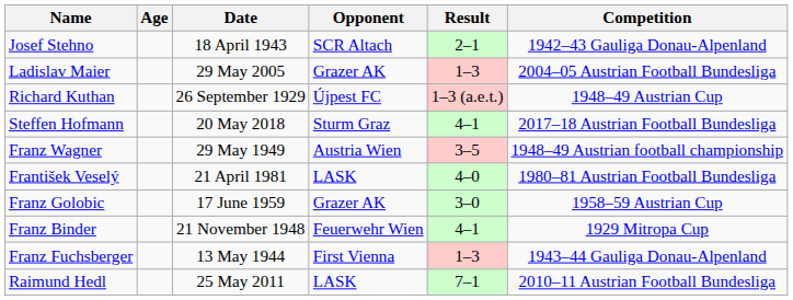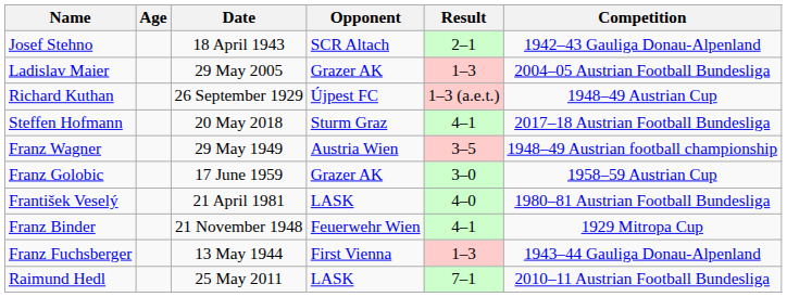rows swapped: František Veselý <-> Franz Golobic
